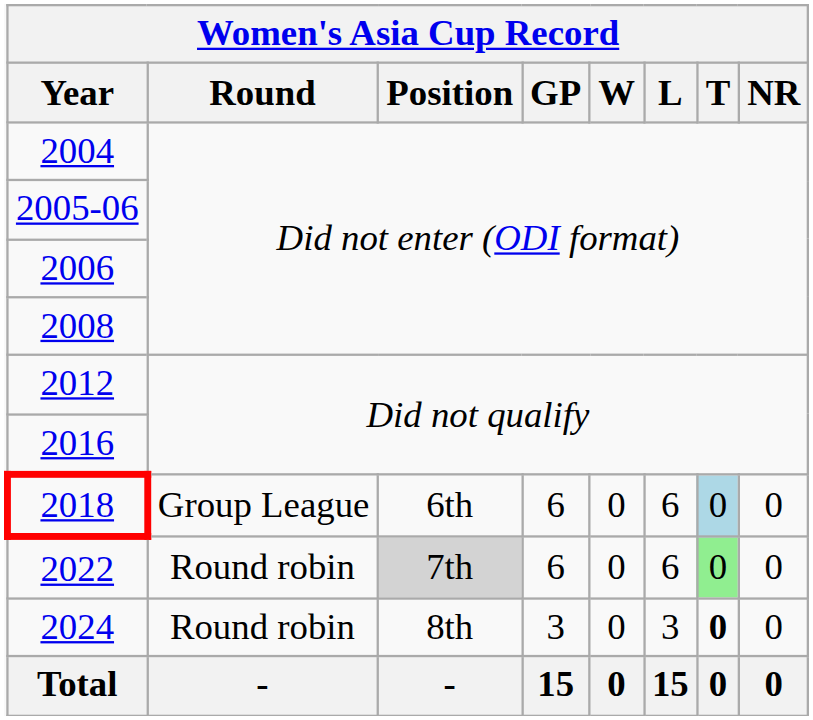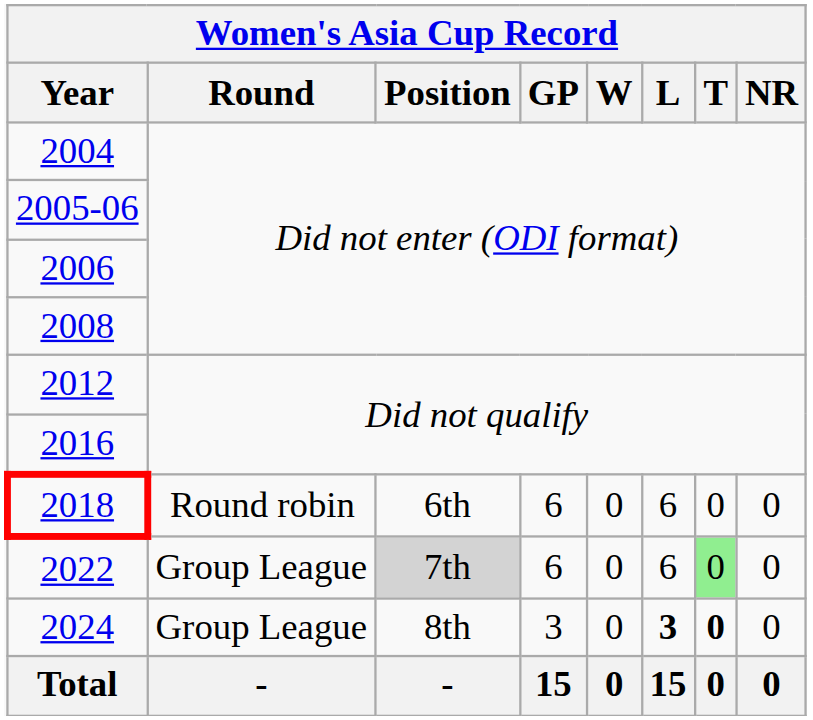2018 | Round: Group League -> Round robin
2018 | T: lightblue background -> no background
2022 | Round: Round robin -> Group League
2024 | Round: Round robin -> Group League
2024 | L: normal -> bold
